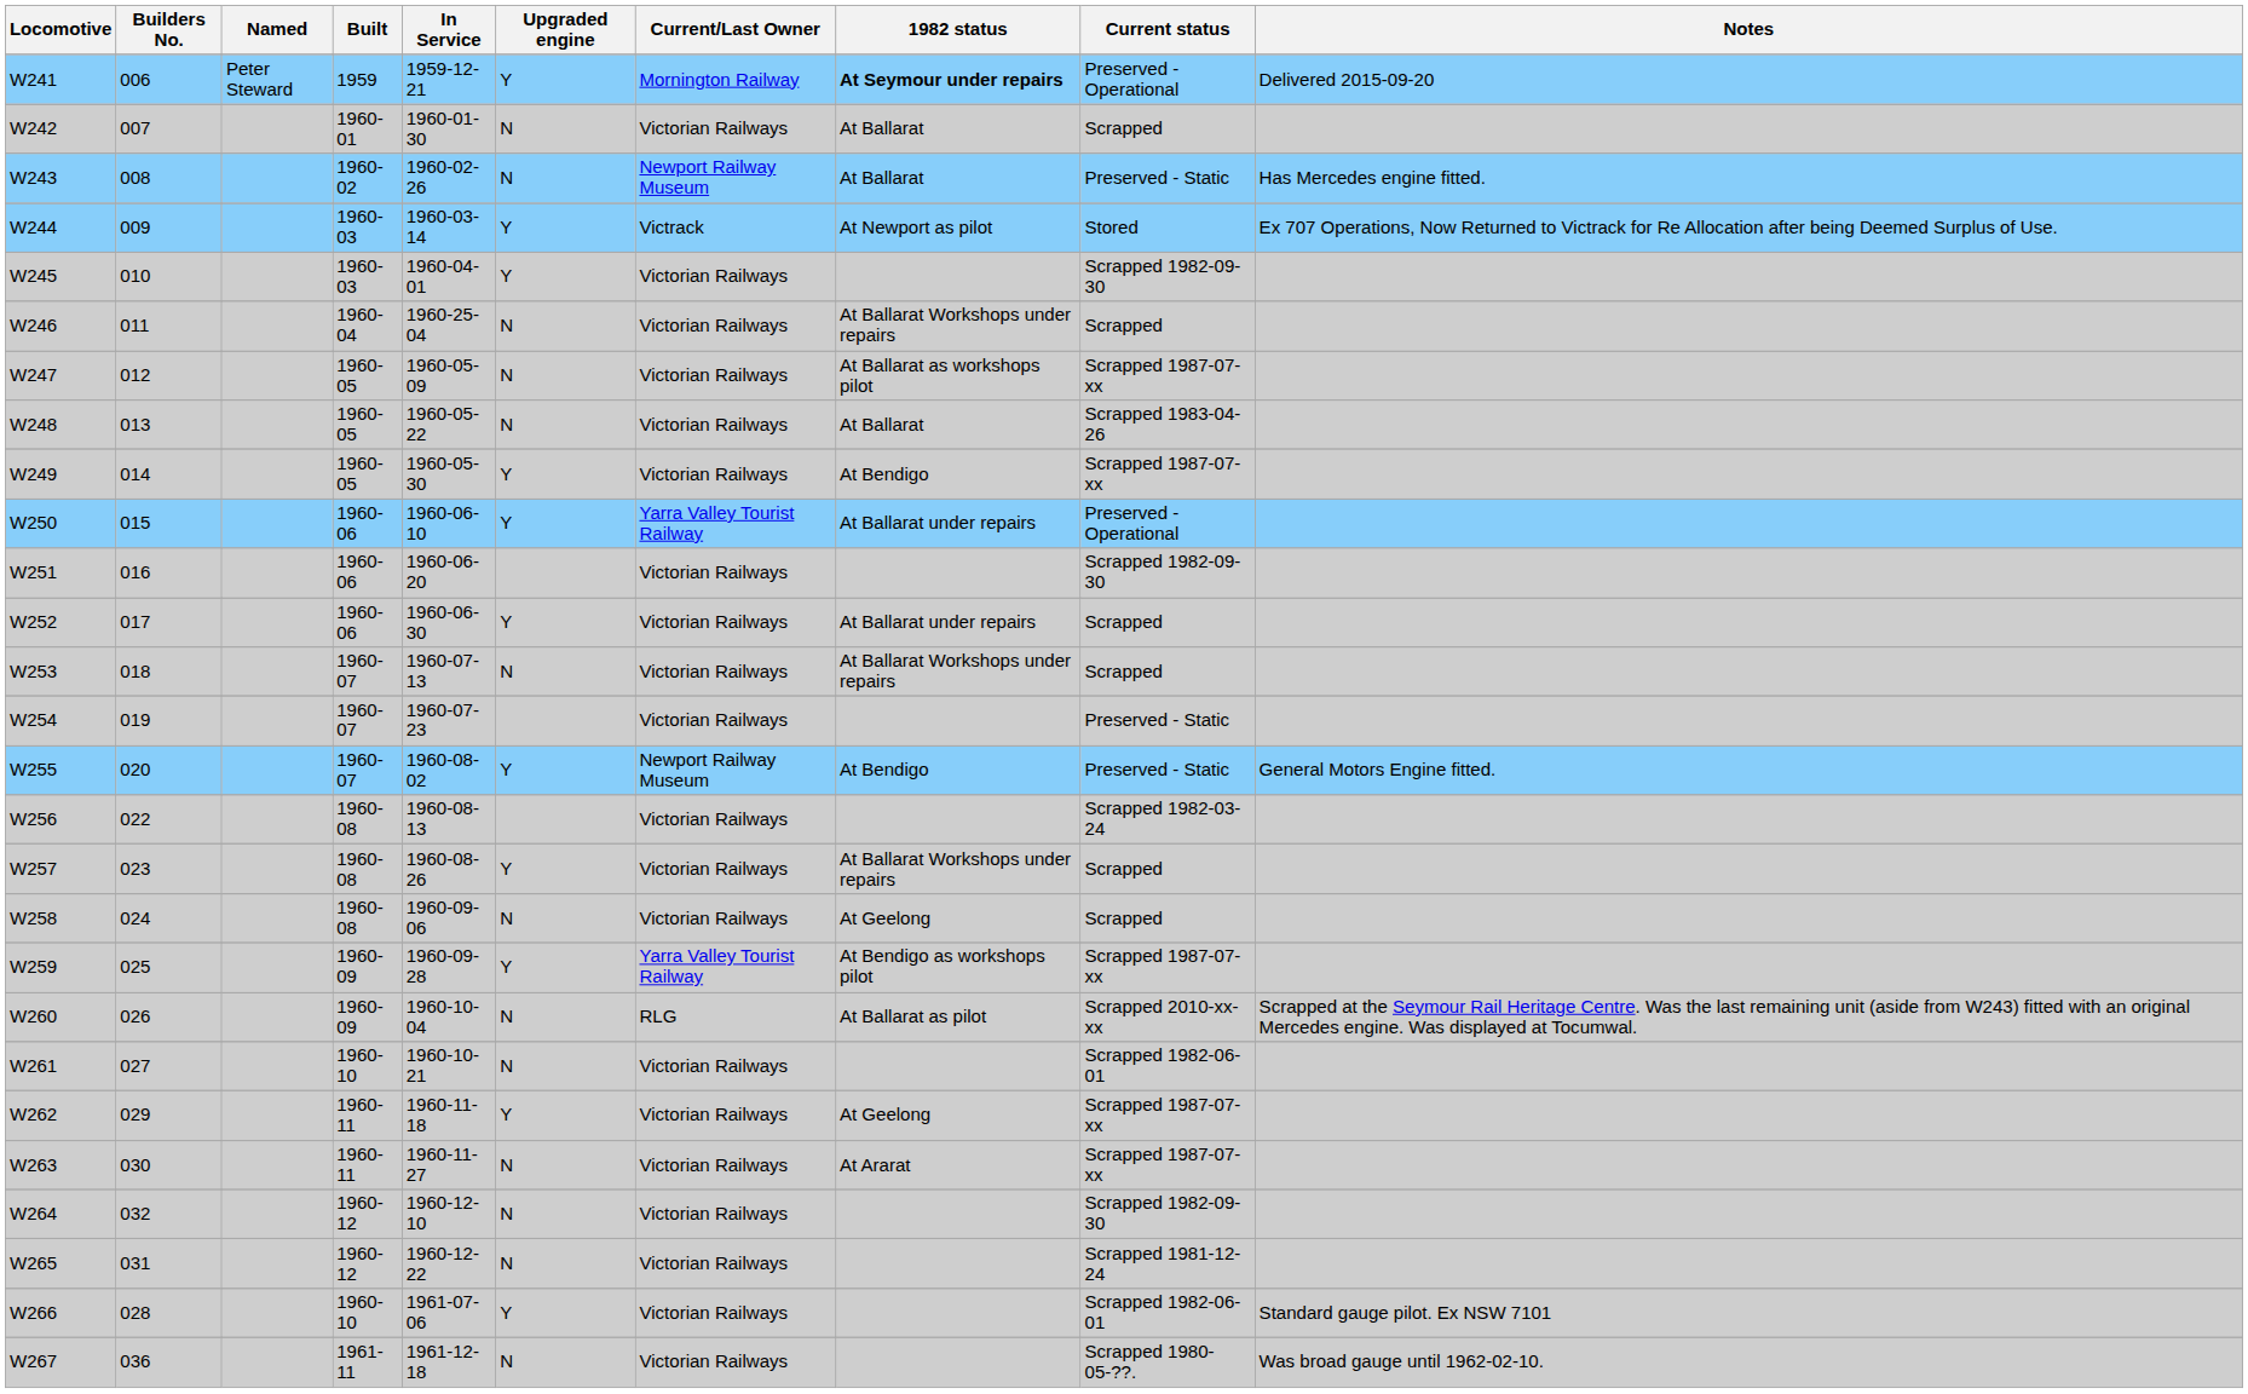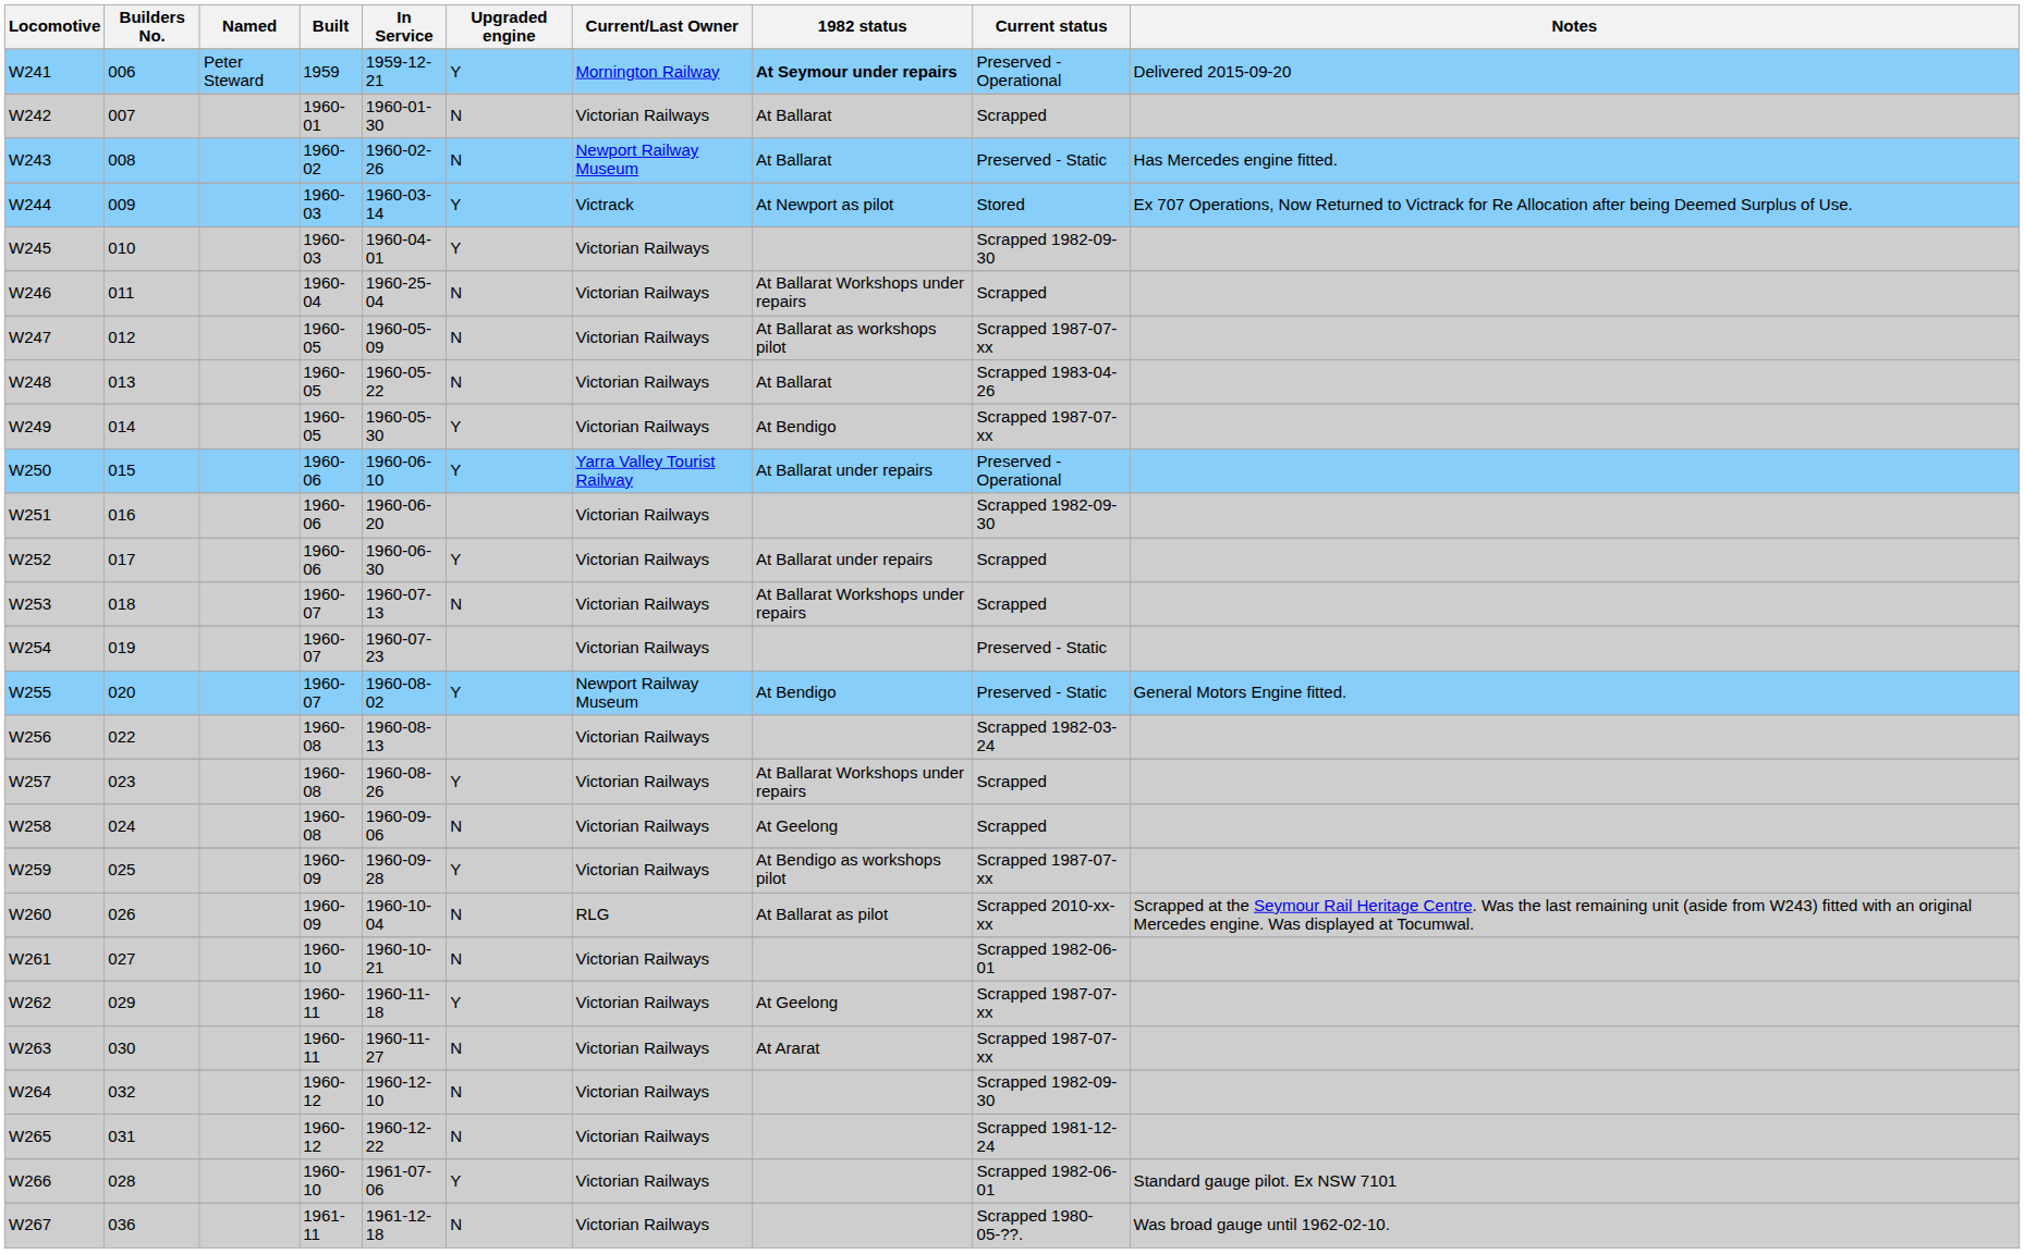W259 | Current/Last Owner: Yarra Valley Tourist Railway -> Victorian Railways
